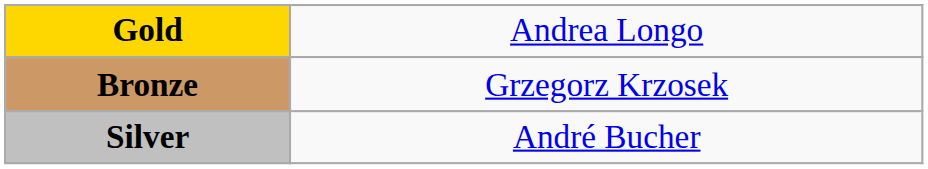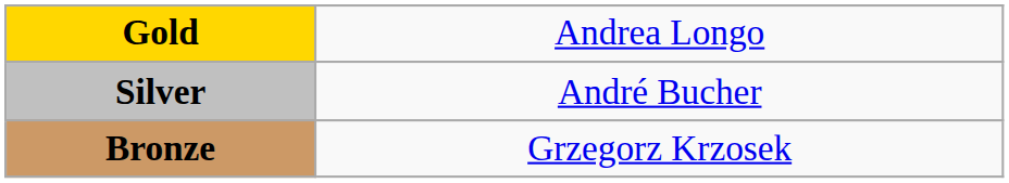rows swapped: Silver <-> Bronze
